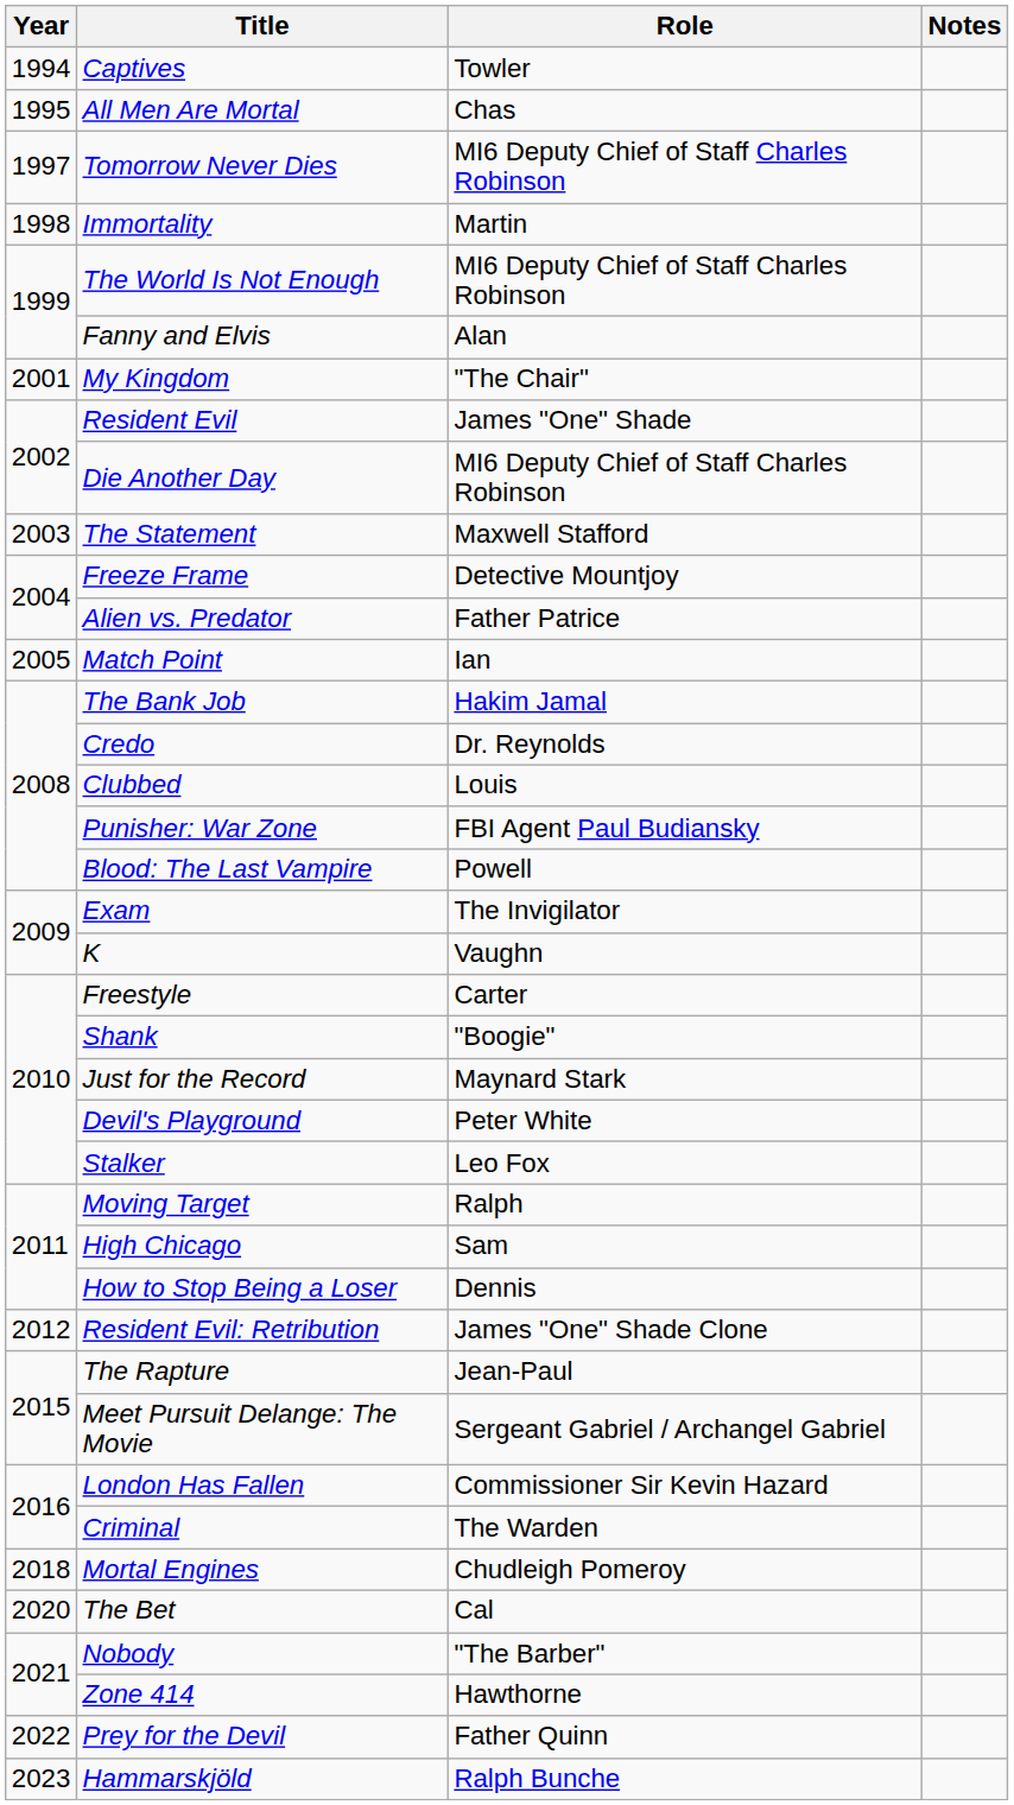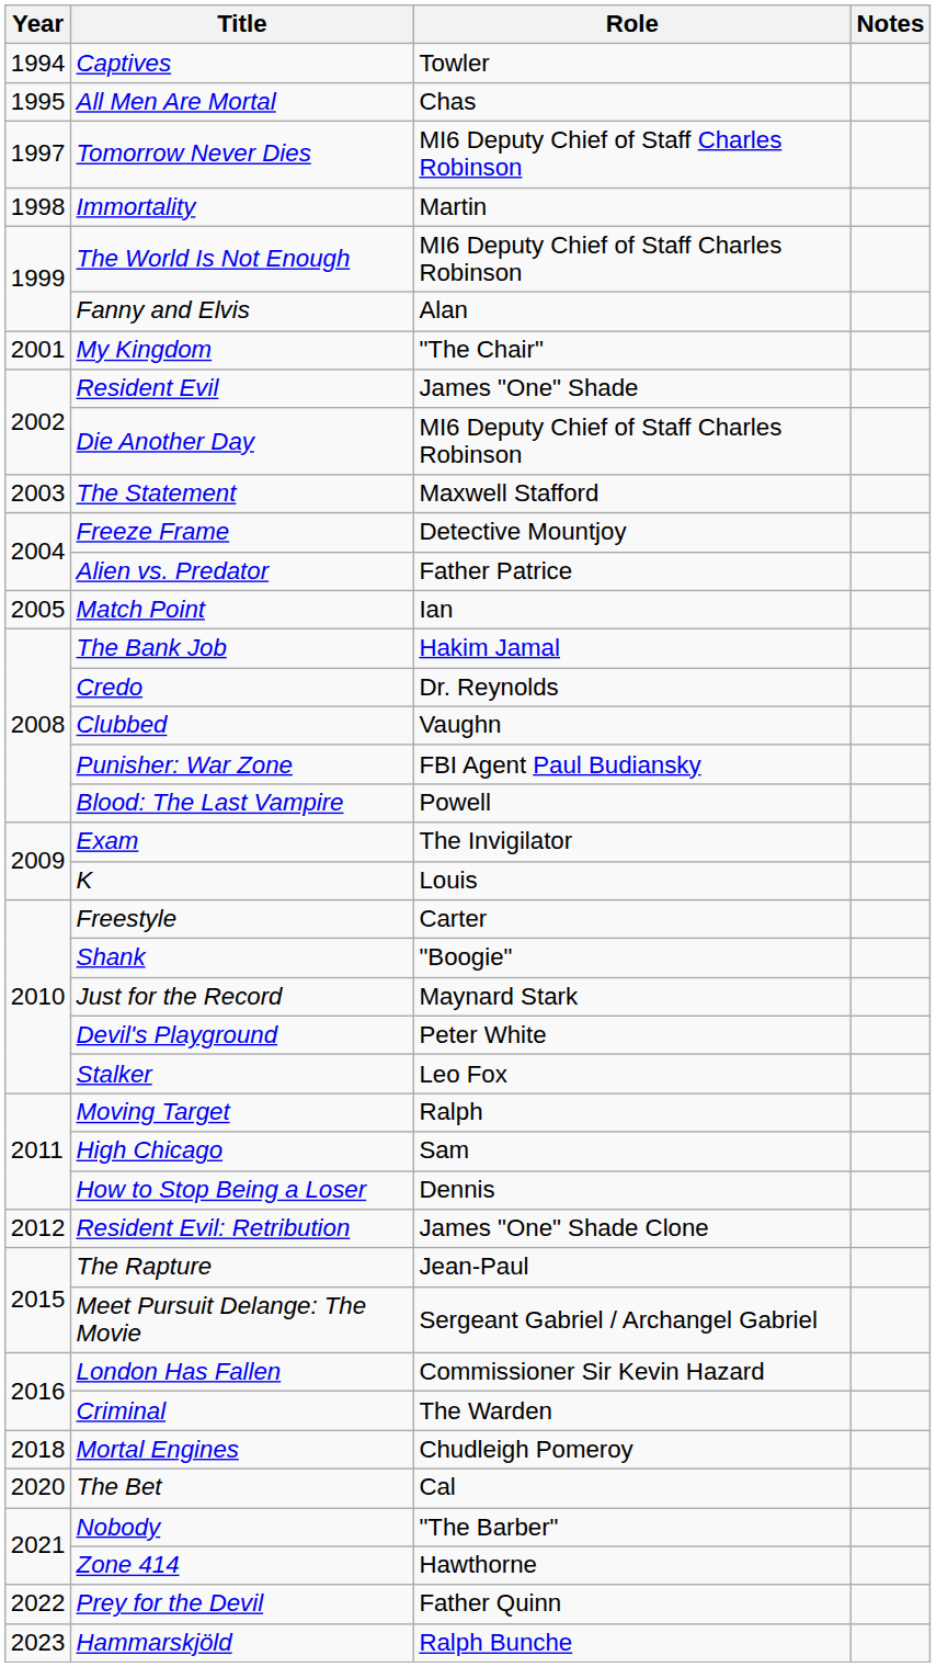Clubbed | Role: Louis -> Vaughn
K | Role: Vaughn -> Louis
